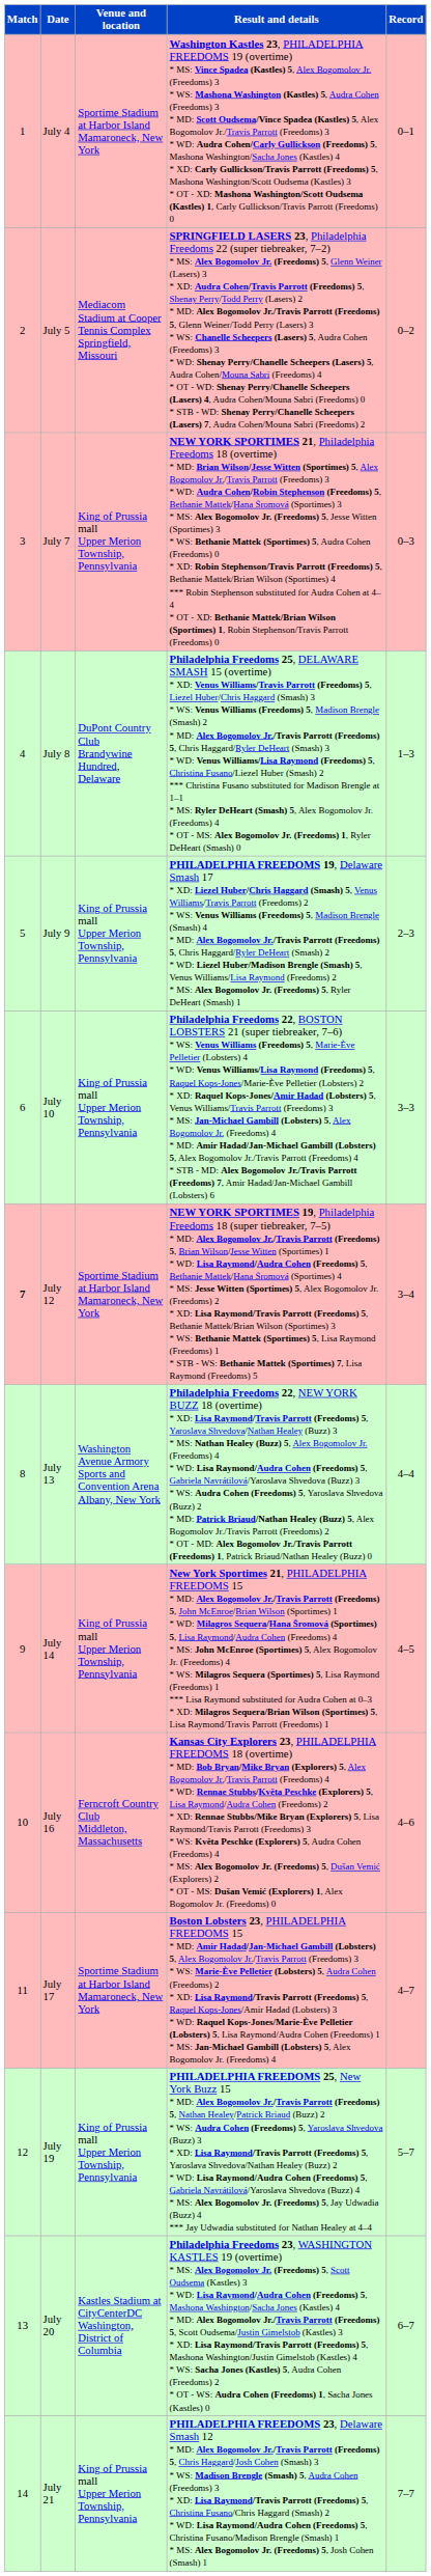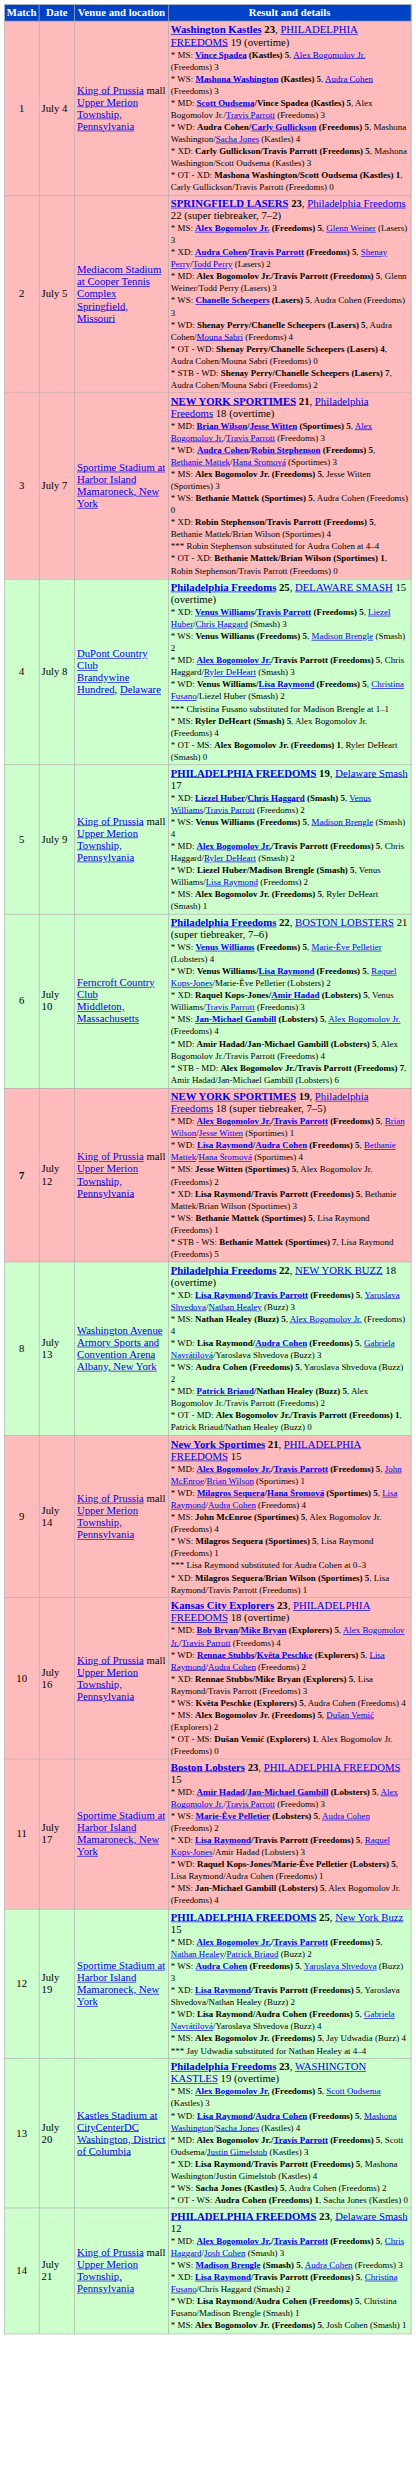- column: Record | 0–1 | 0–2 | 0–3 | 1–3 | 2–3 | 3–3 | 3–4 | 4–4 | 4–5 | 4–6 | 4–7 | 5–7 | 6–7 | 7–7
July 4 | Venue and location: Sportime Stadium at Harbor Island Mamaroneck, New York -> King of Prussia mall Upper Merion Township, Pennsylvania
July 7 | Venue and location: King of Prussia mall Upper Merion Township, Pennsylvania -> Sportime Stadium at Harbor Island Mamaroneck, New York
July 10 | Venue and location: King of Prussia mall Upper Merion Township, Pennsylvania -> Ferncroft Country Club Middleton, Massachusetts
July 12 | Venue and location: Sportime Stadium at Harbor Island Mamaroneck, New York -> King of Prussia mall Upper Merion Township, Pennsylvania
July 16 | Venue and location: Ferncroft Country Club Middleton, Massachusetts -> King of Prussia mall Upper Merion Township, Pennsylvania
July 19 | Venue and location: King of Prussia mall Upper Merion Township, Pennsylvania -> Sportime Stadium at Harbor Island Mamaroneck, New York
